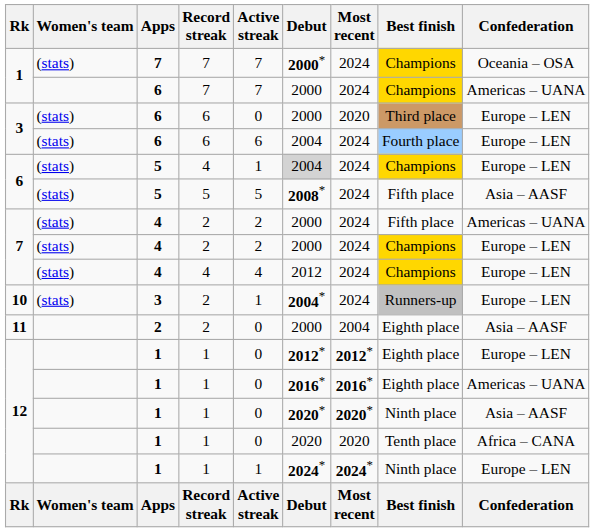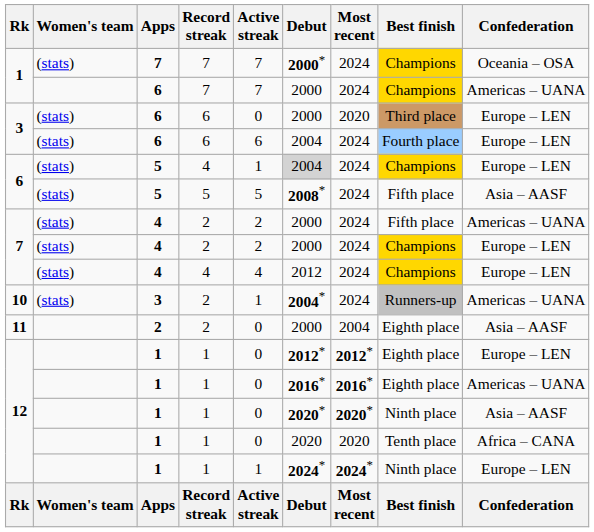10 | Confederation: Europe – LEN -> Americas – UANA
